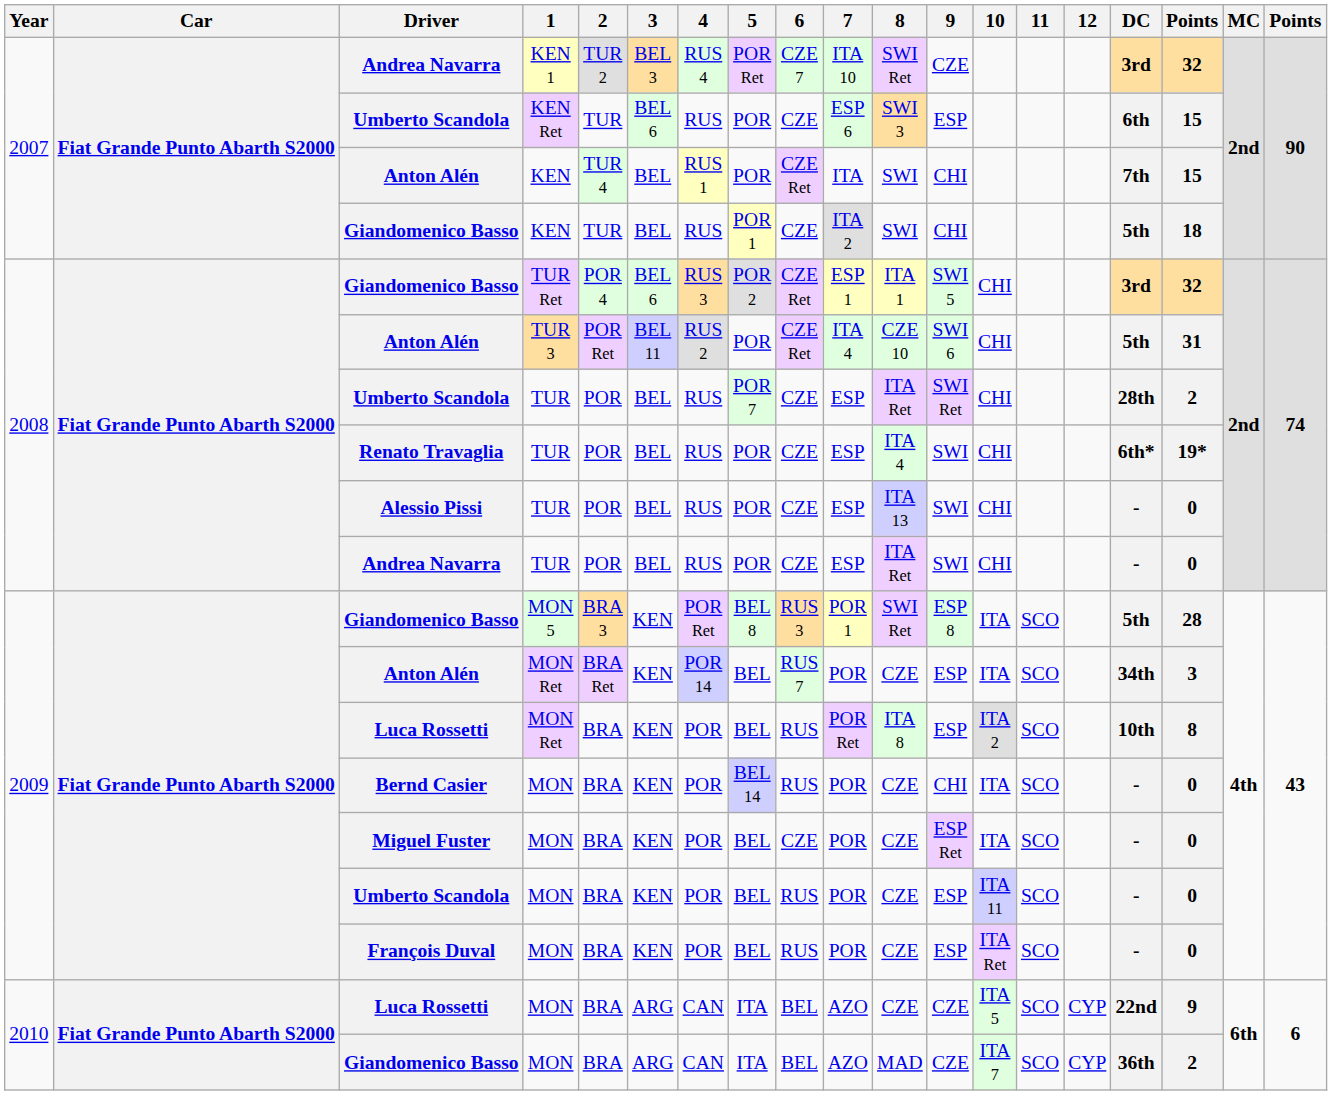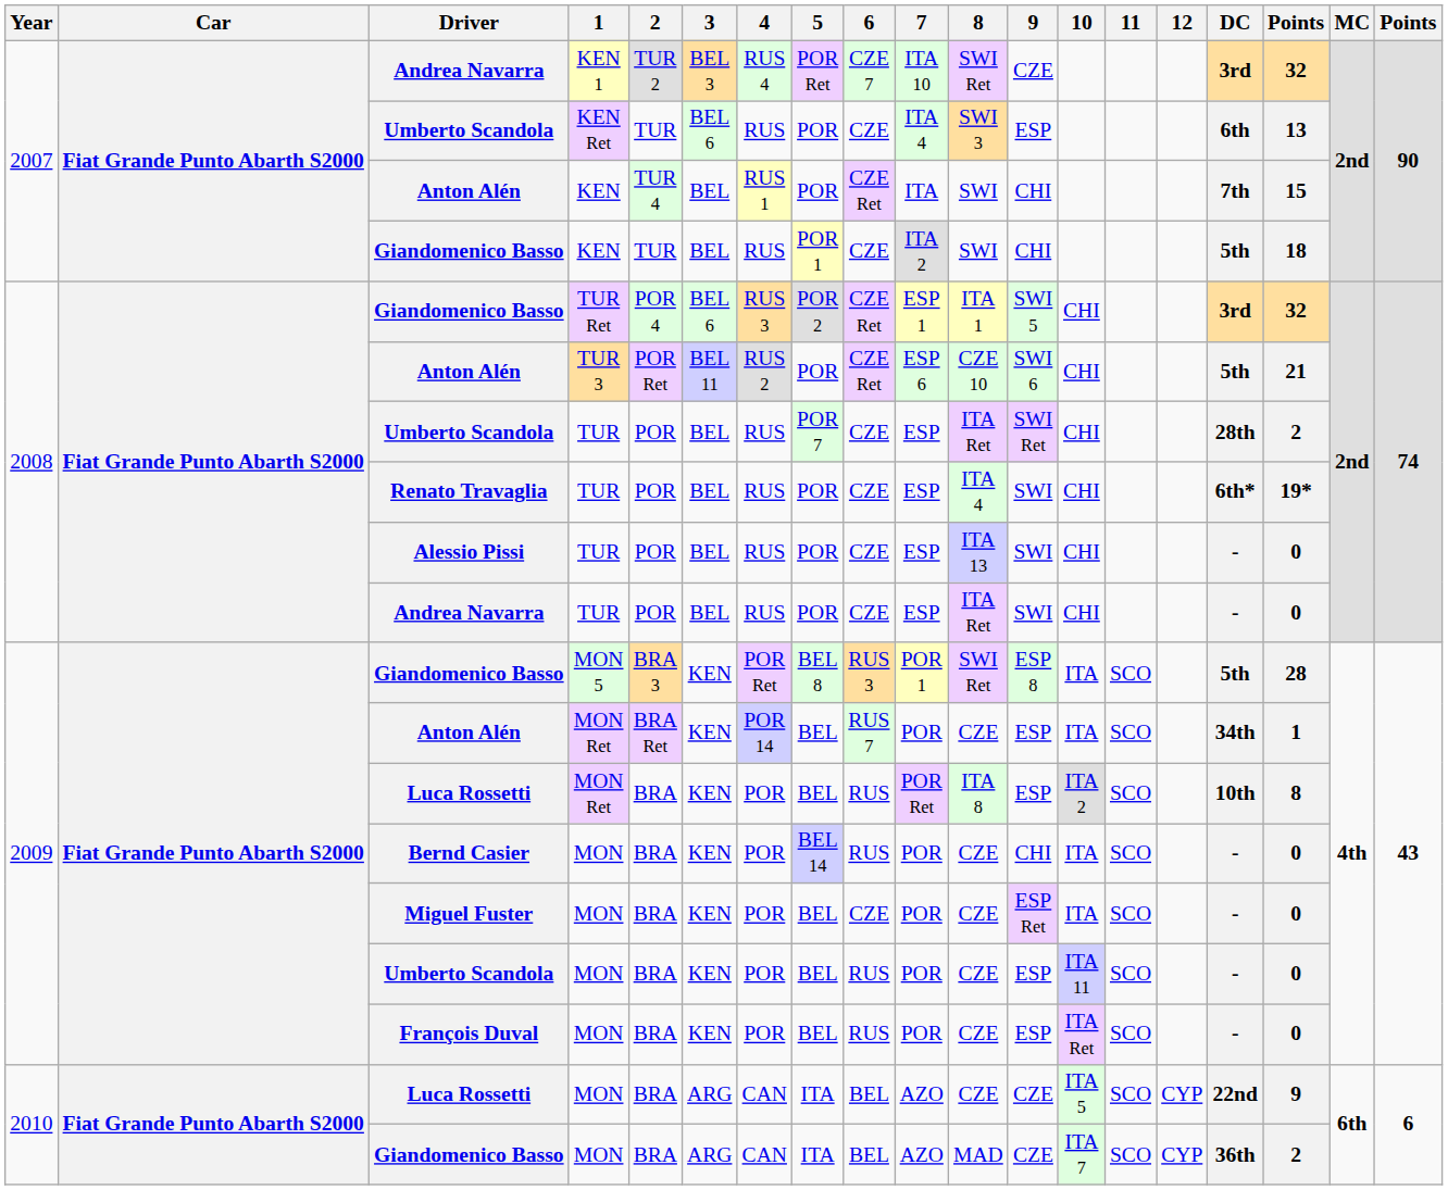Umberto Scandola / KEN Ret | 7: ESP 6 -> ITA 4
Umberto Scandola / KEN Ret | column 17: 15 -> 13
Anton Alén / TUR 3 | 7: ITA 4 -> ESP 6
Anton Alén / TUR 3 | column 17: 31 -> 21
Anton Alén / MON Ret | column 17: 3 -> 1
